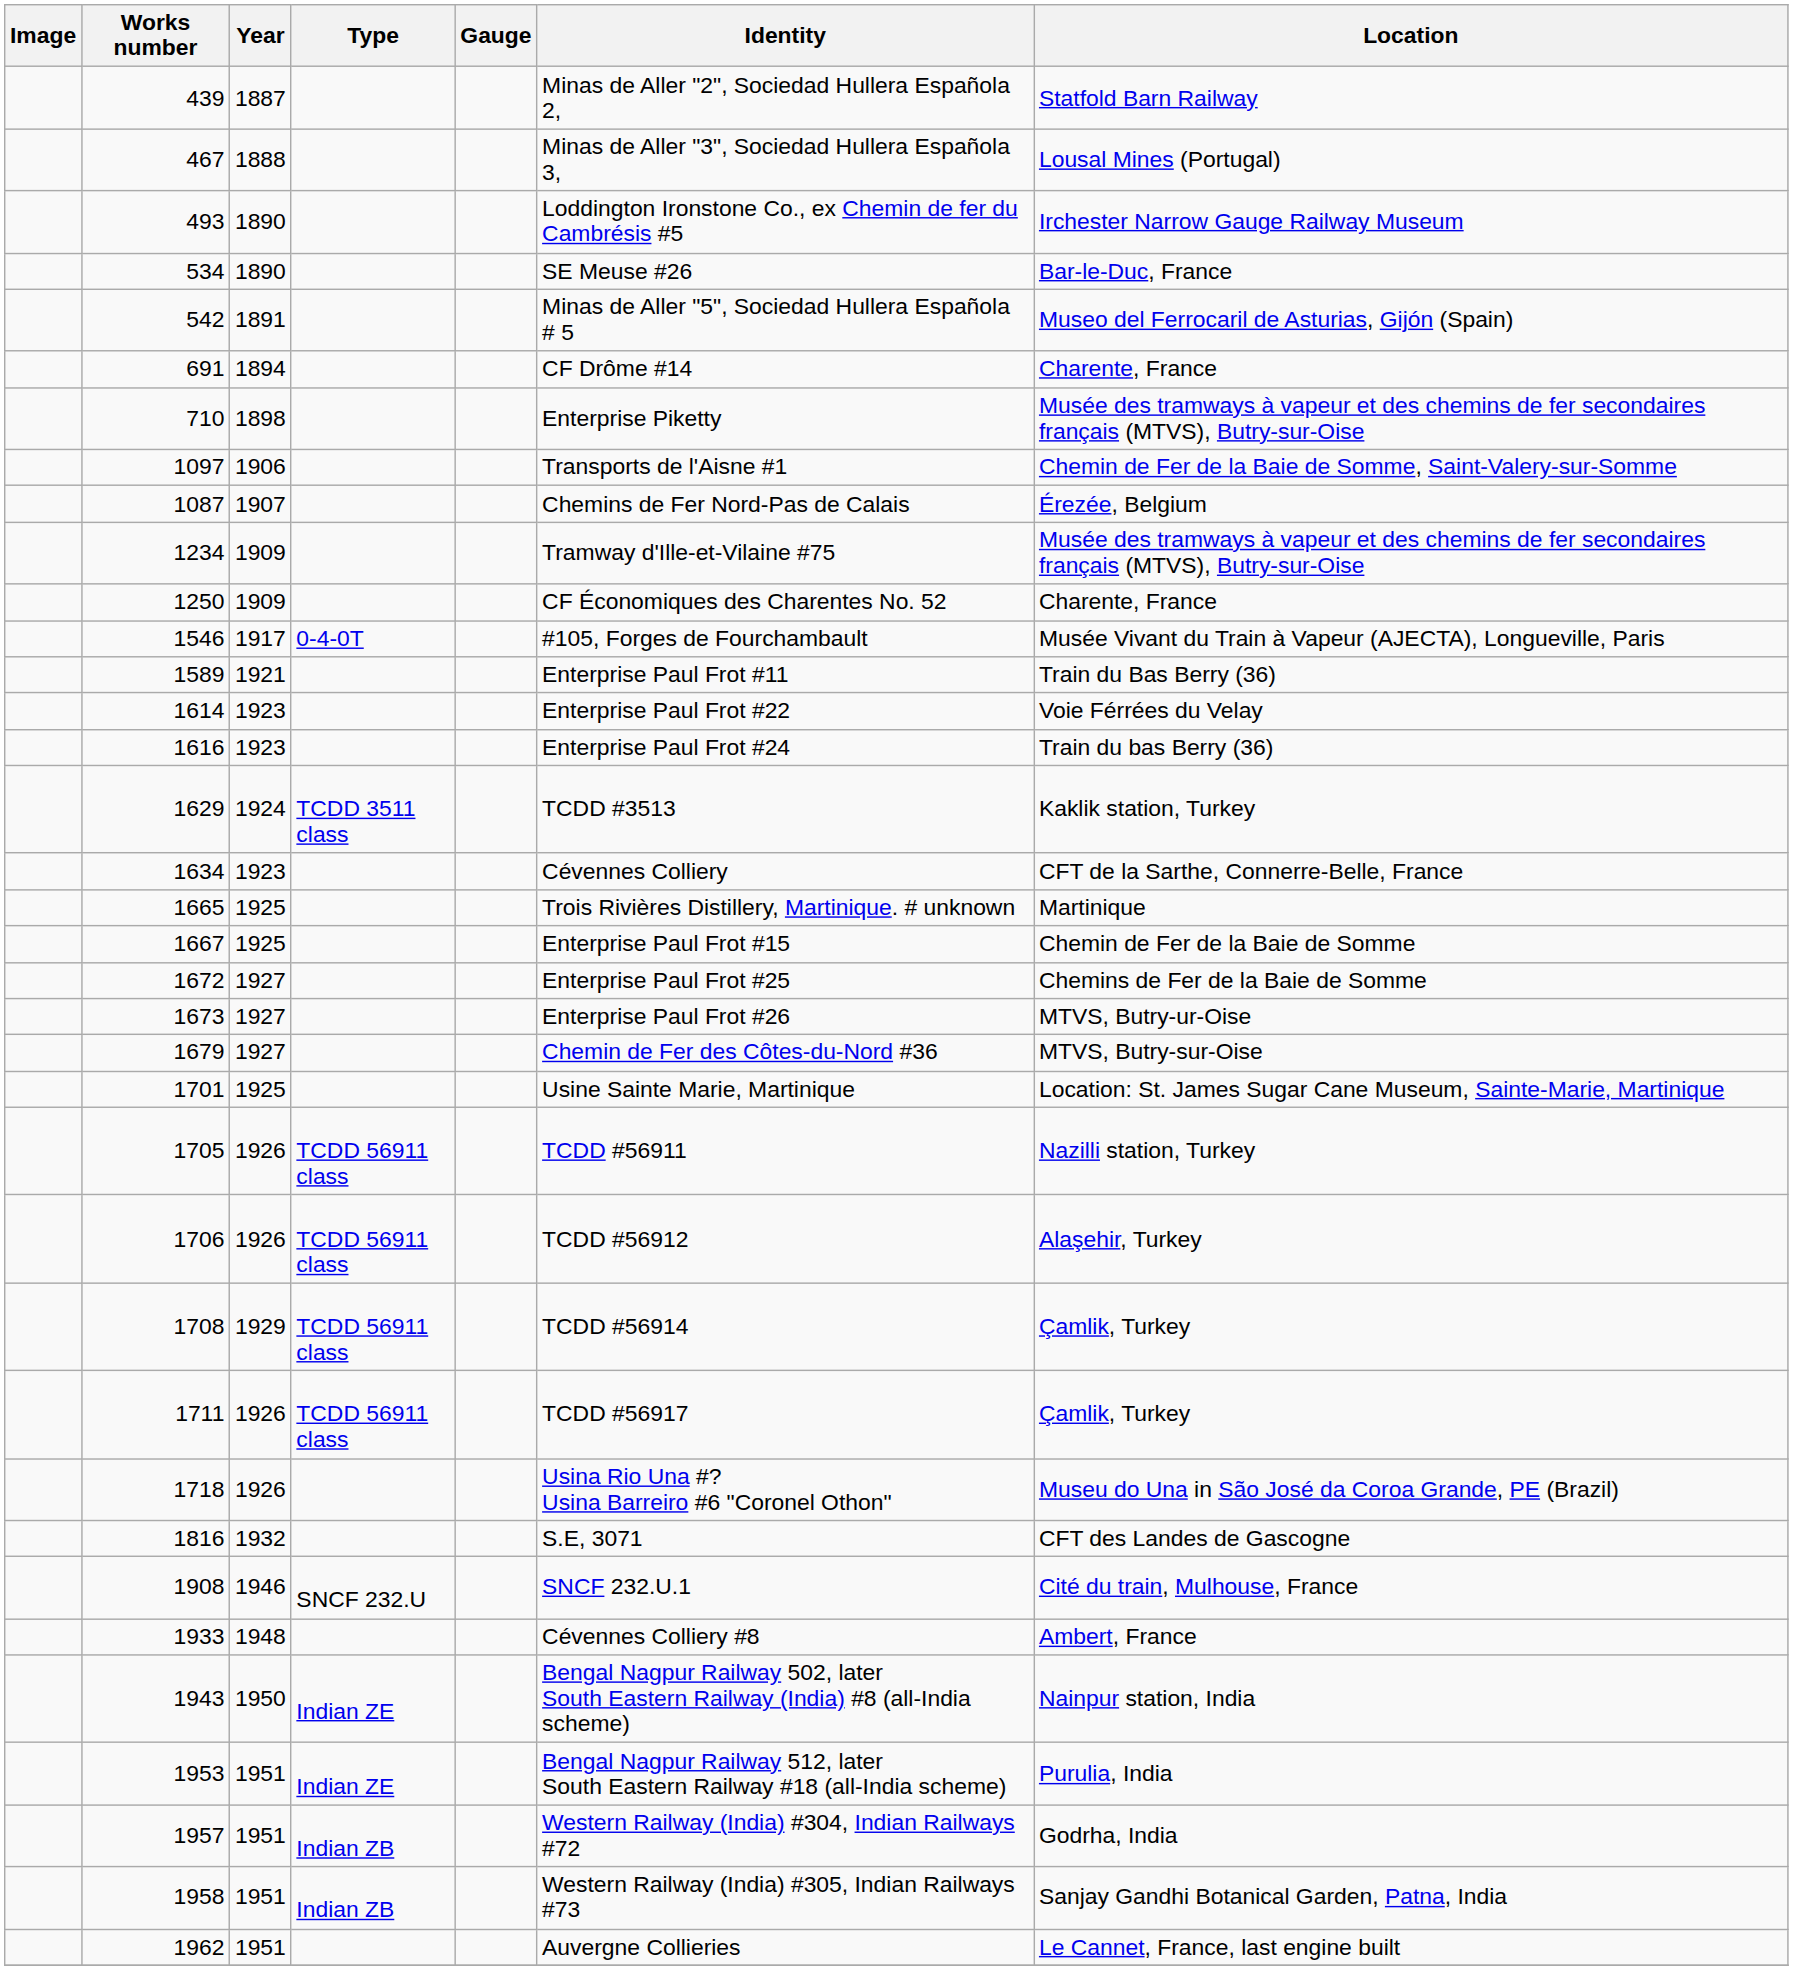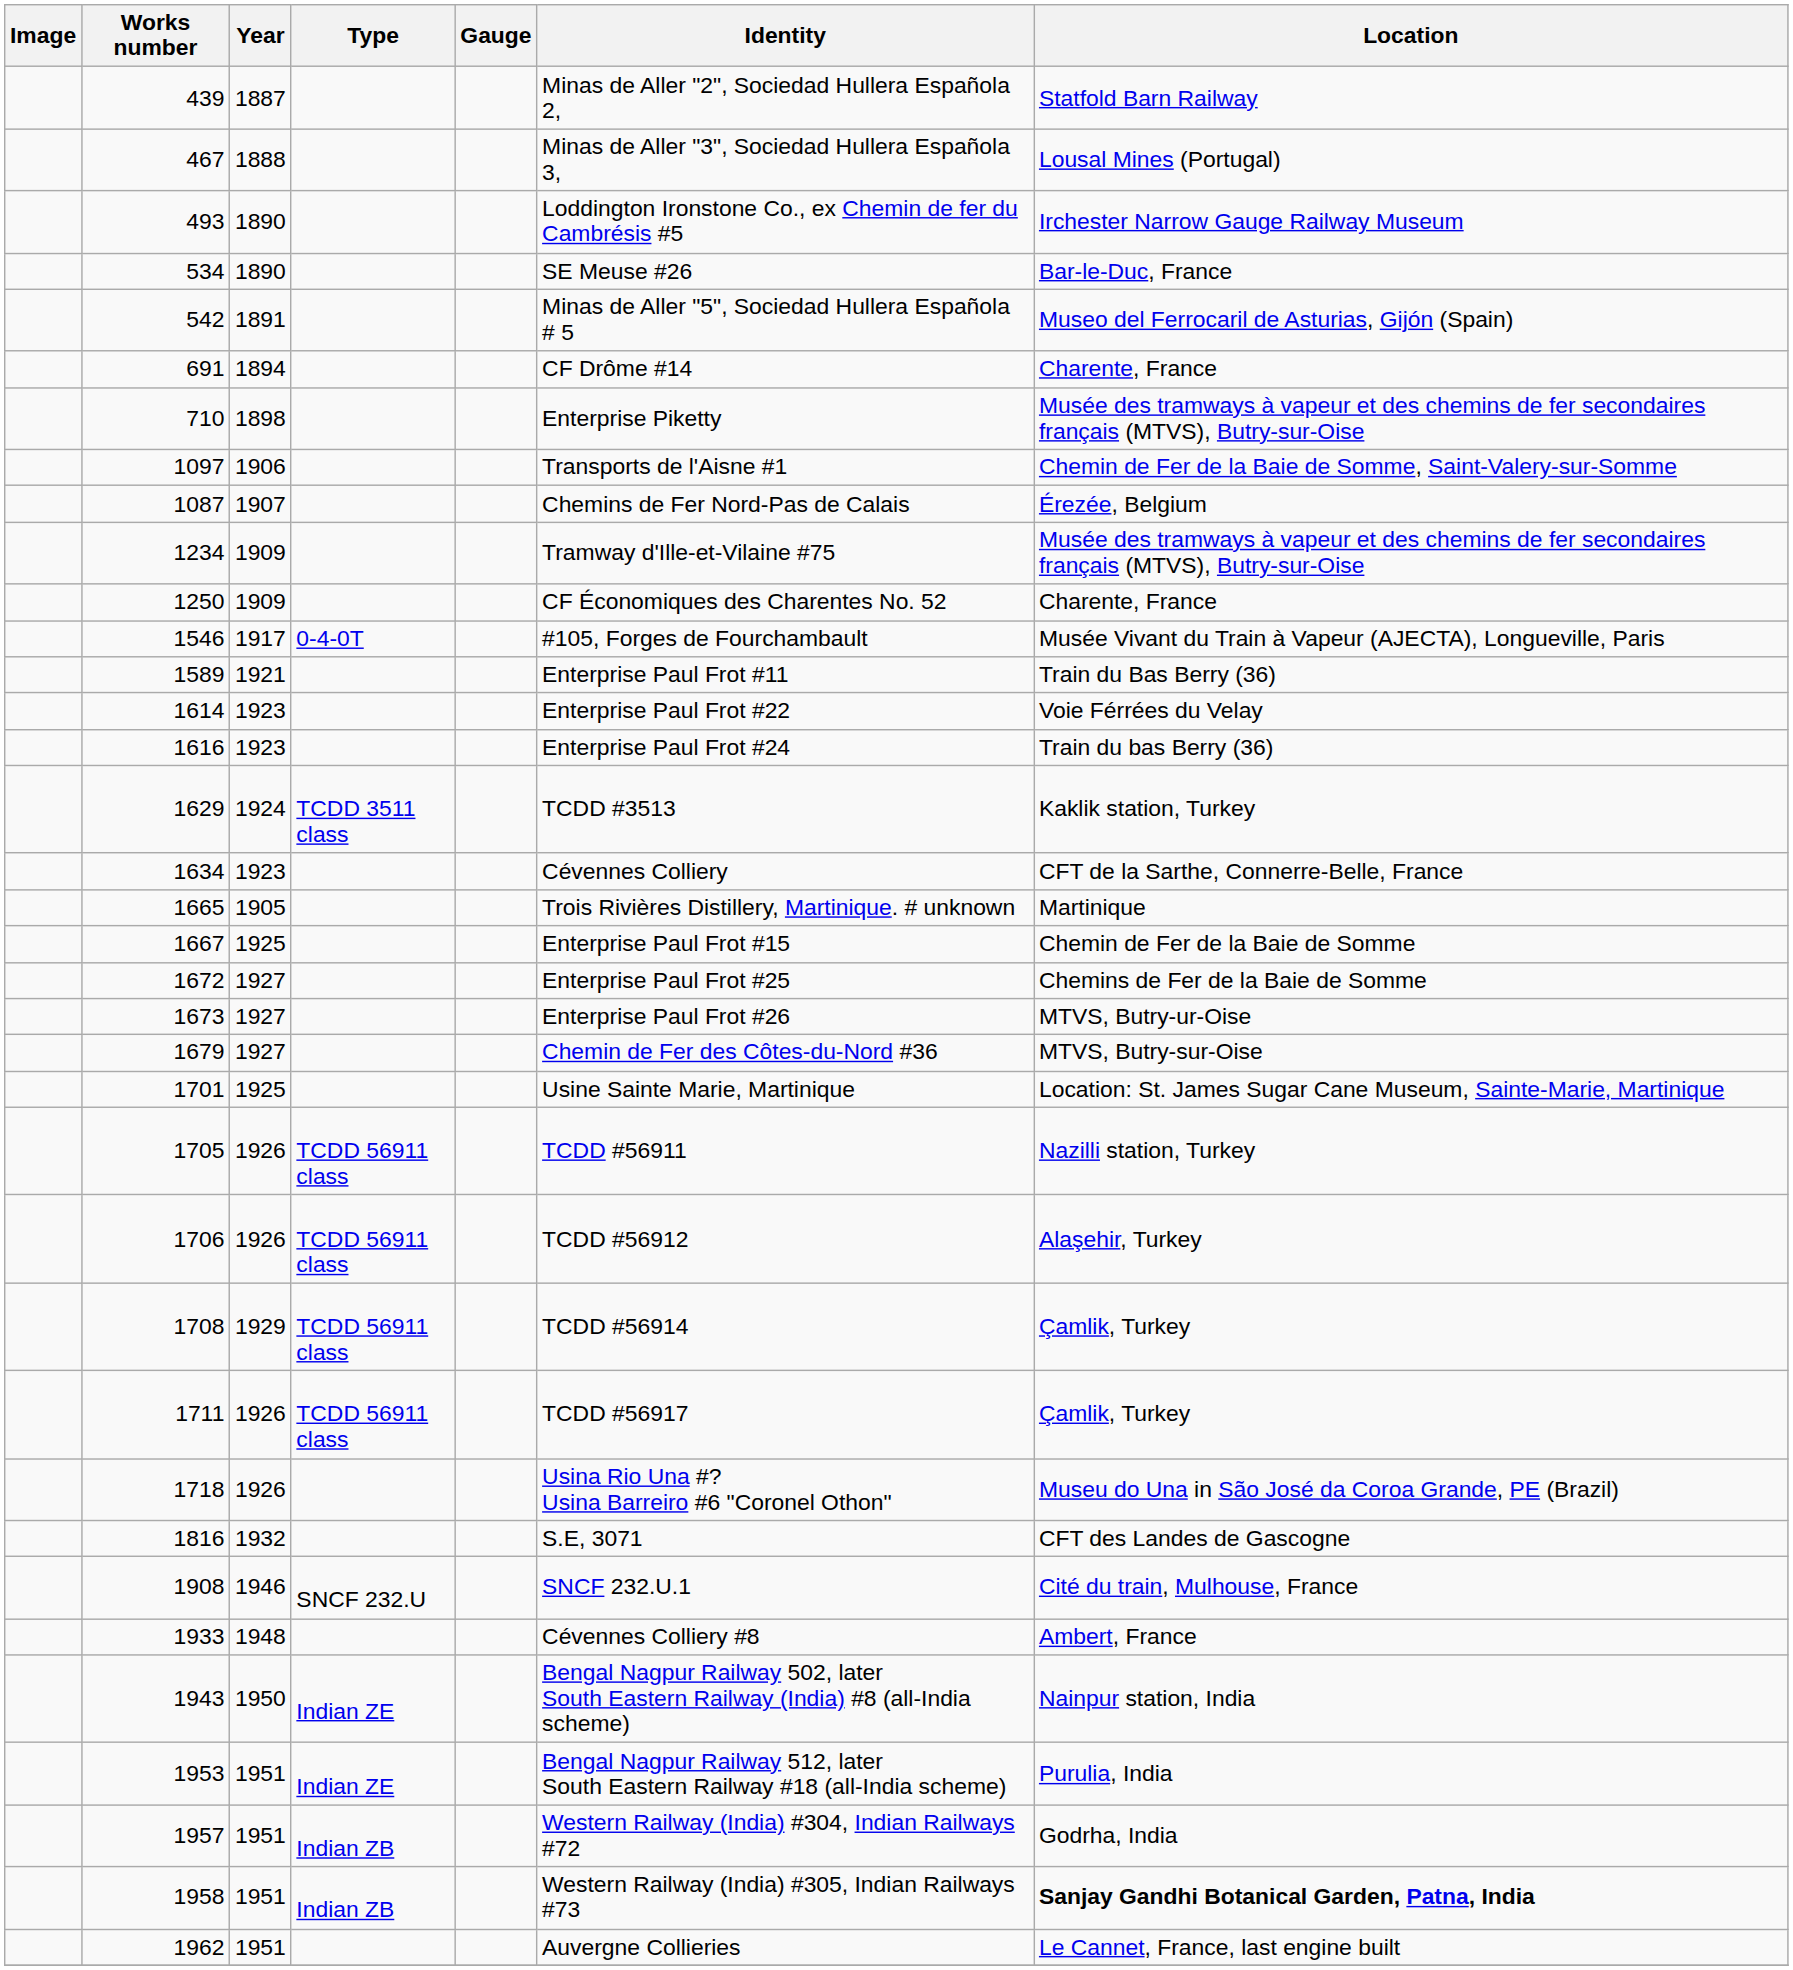1665 | Year: 1925 -> 1905
1958 | Location: normal -> bold
